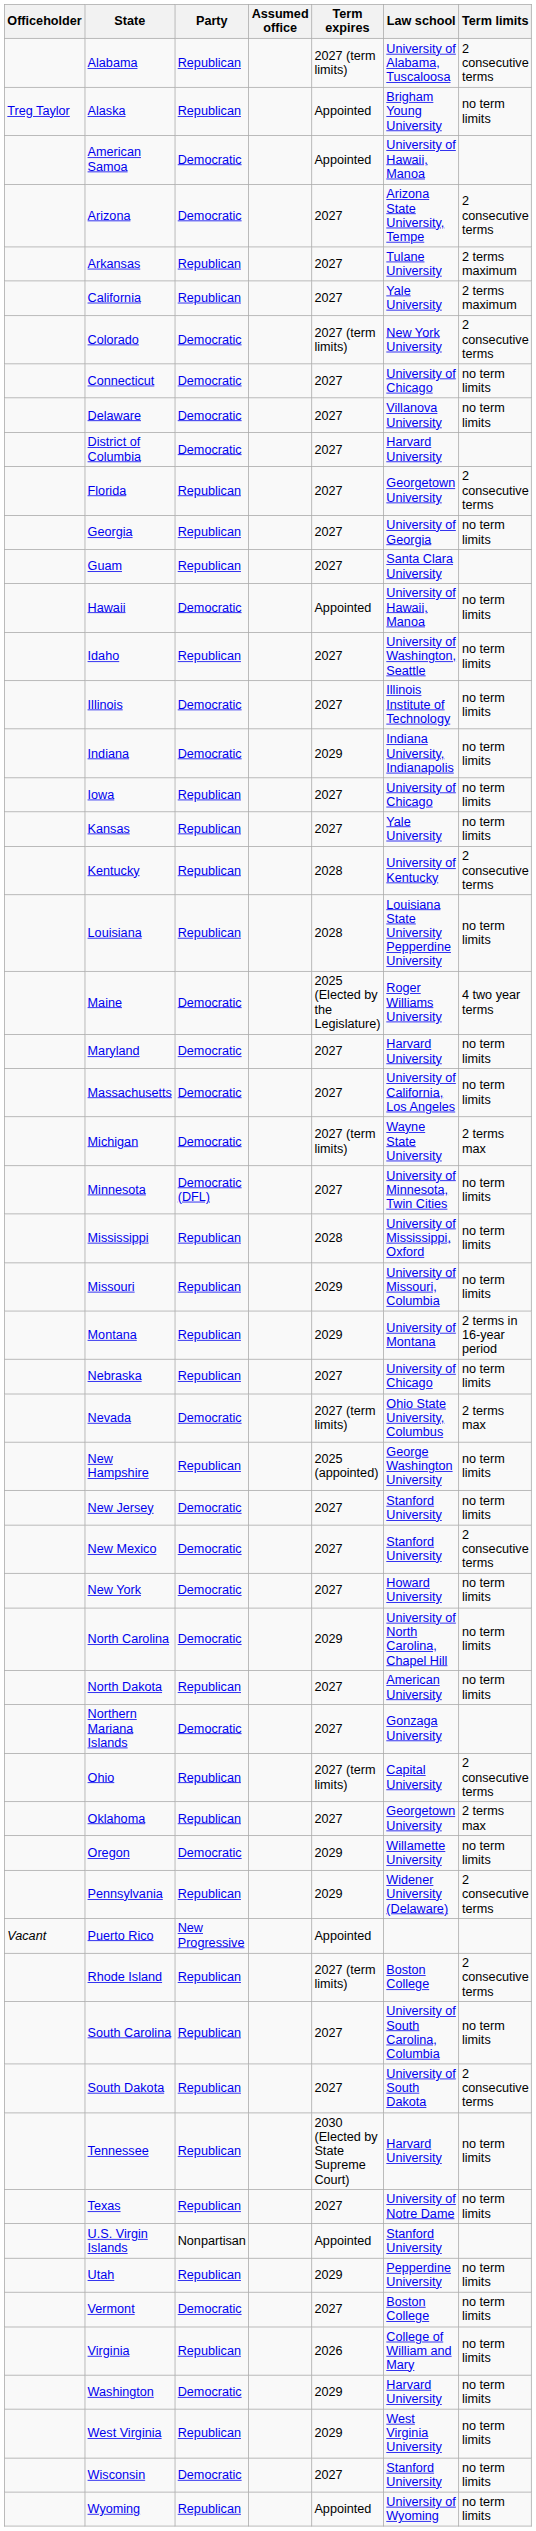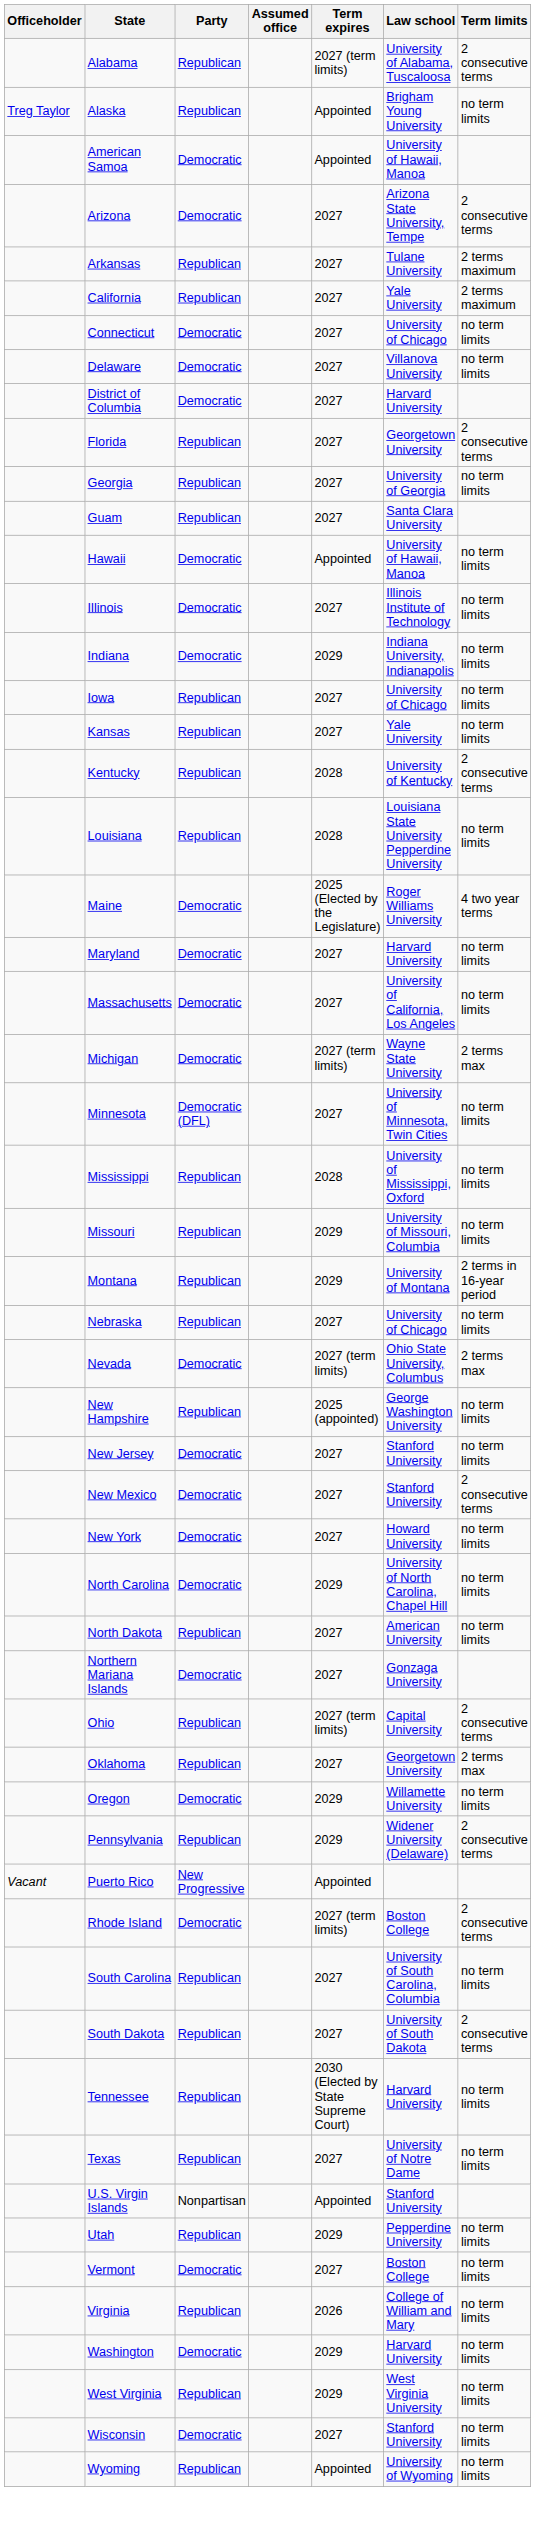- row: Colorado | Democratic | 2027 (term limits) | New York University | 2 consecutive terms
- row: Idaho | Republican | 2027 | University of Washington, Seattle | no term limits
Rhode Island | Party: Republican -> Democratic
